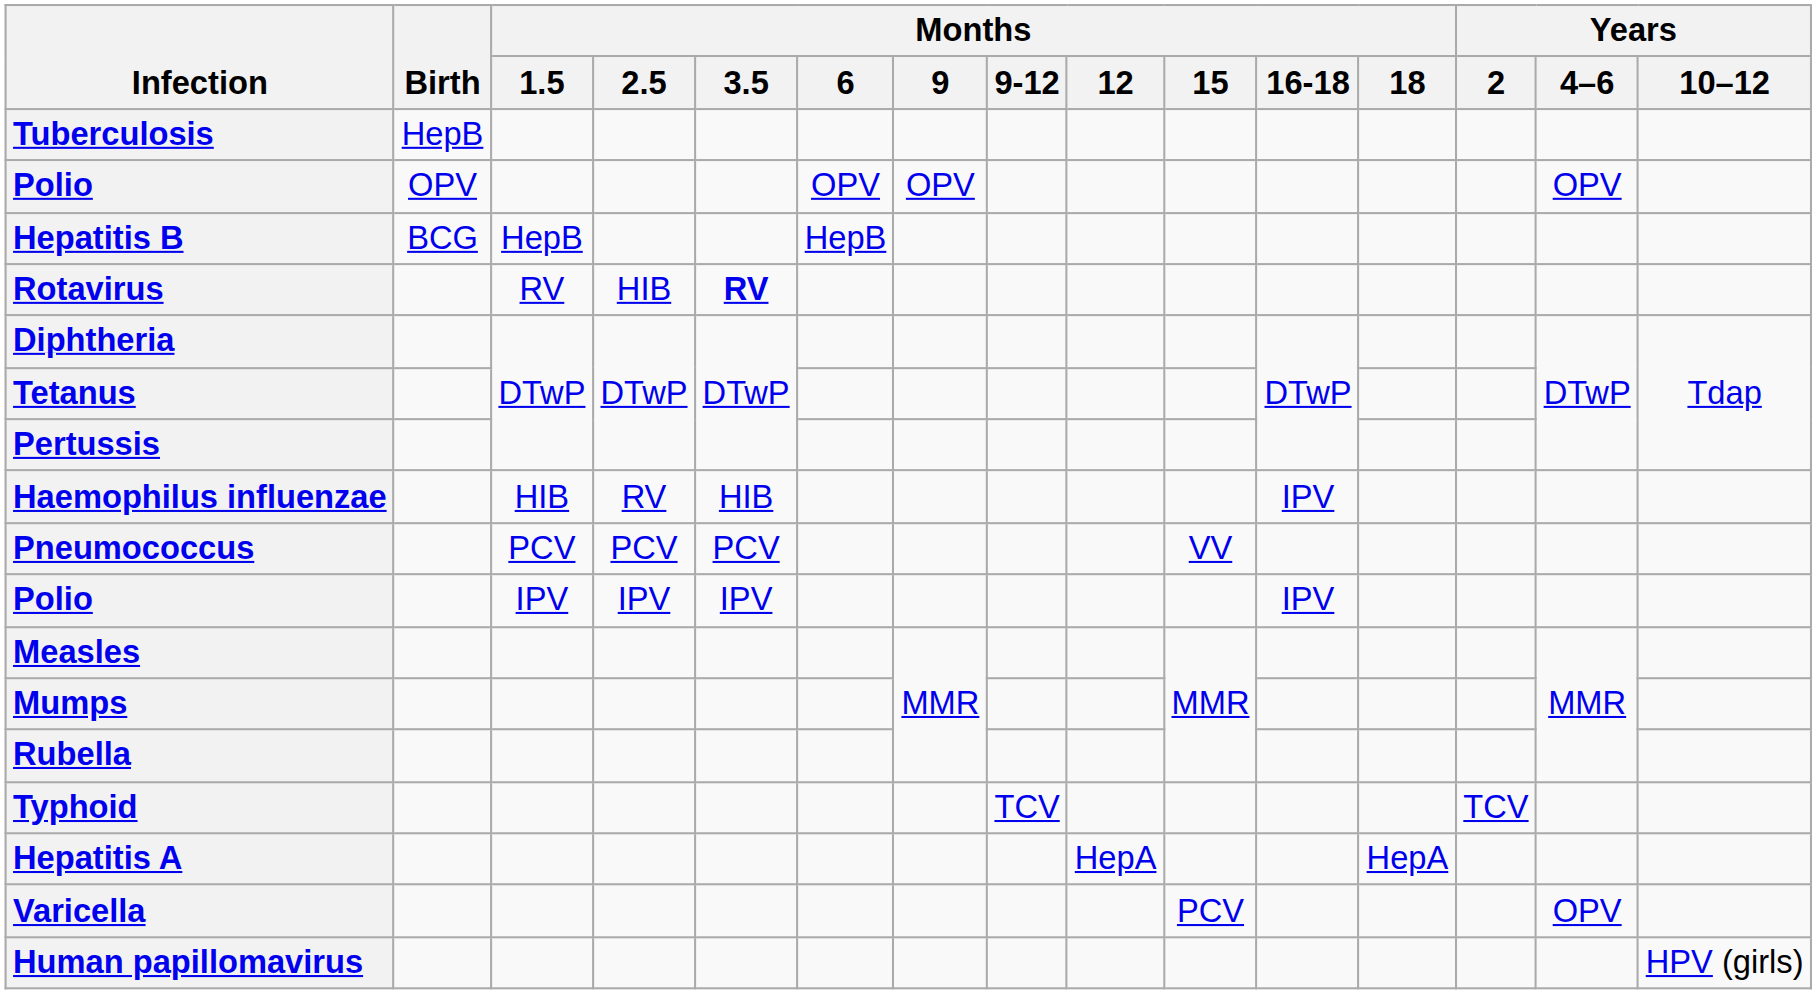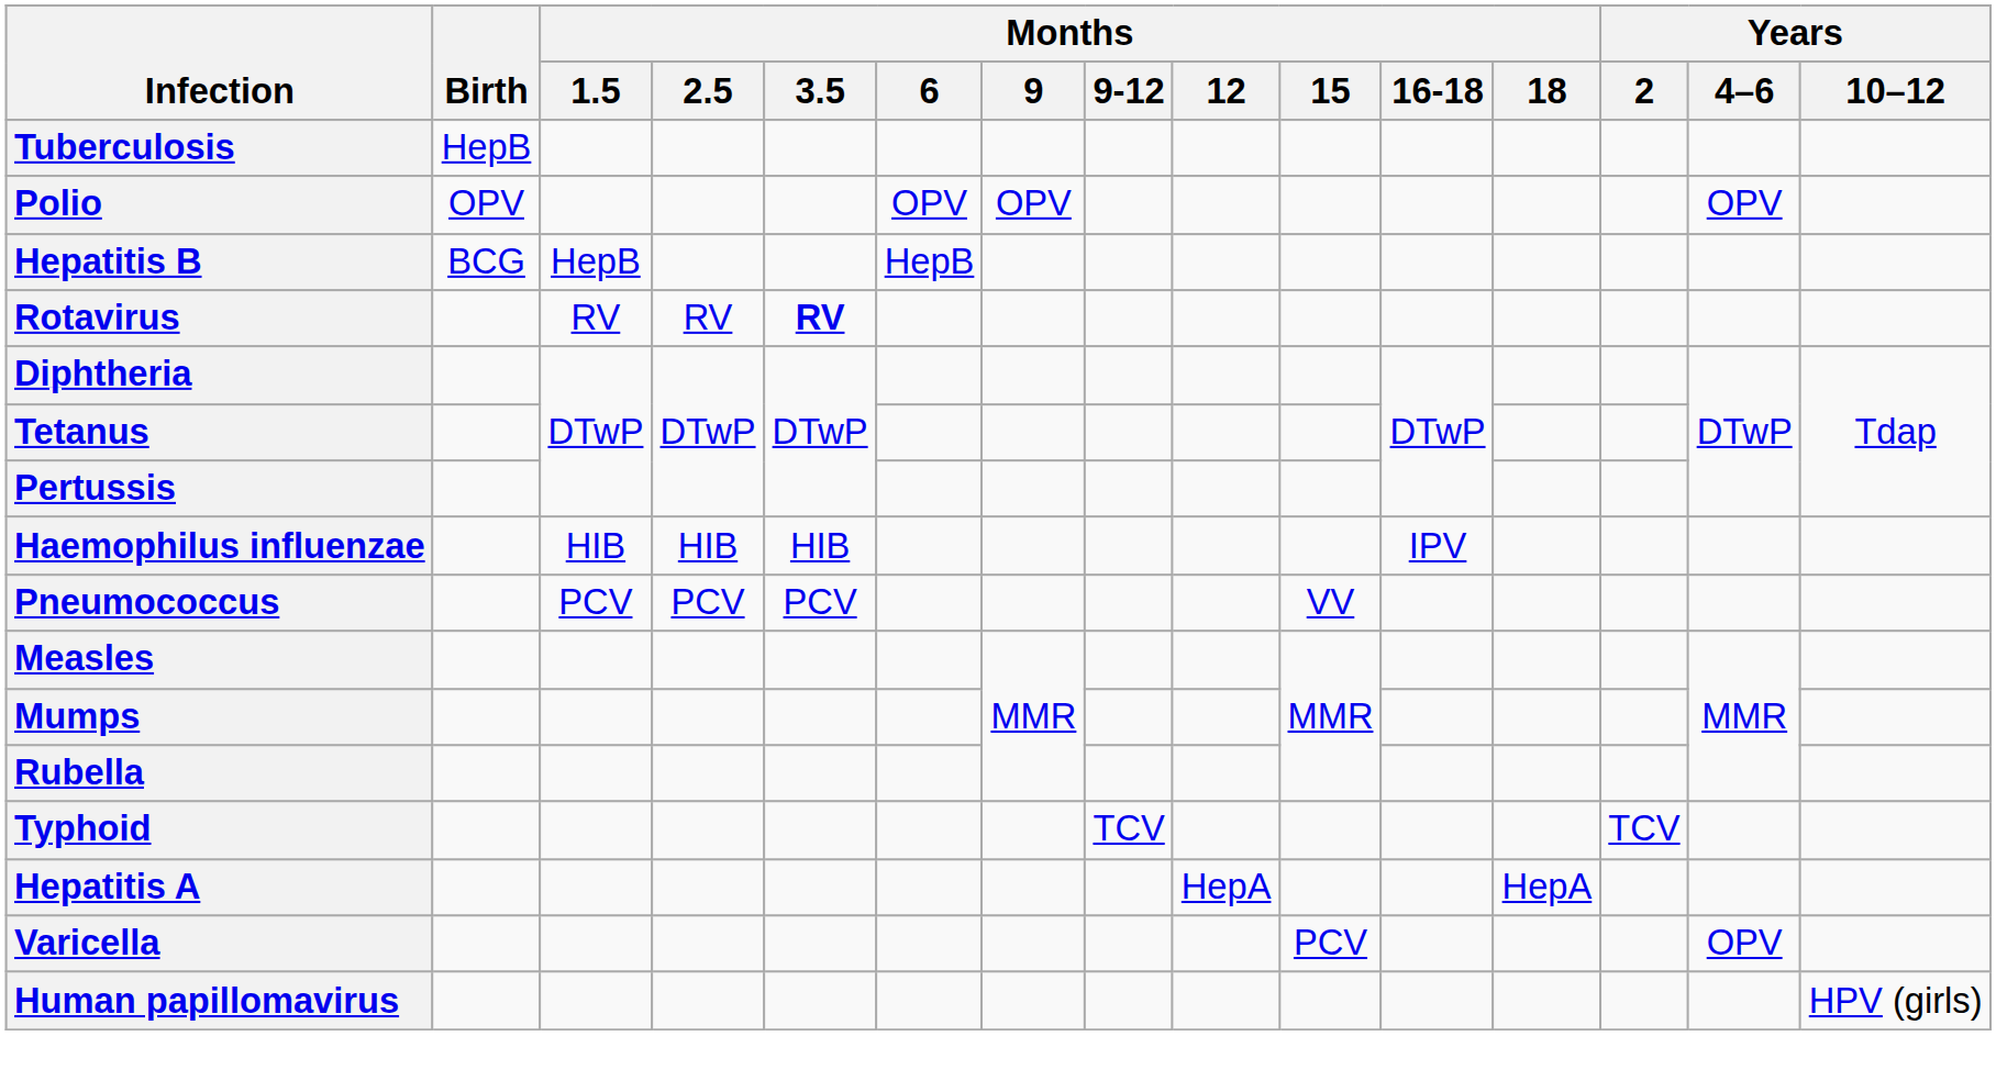Rotavirus | Months / 2.5: HIB -> RV
Haemophilus influenzae | Months / 2.5: RV -> HIB
- row: Polio | IPV | IPV | IPV | IPV
